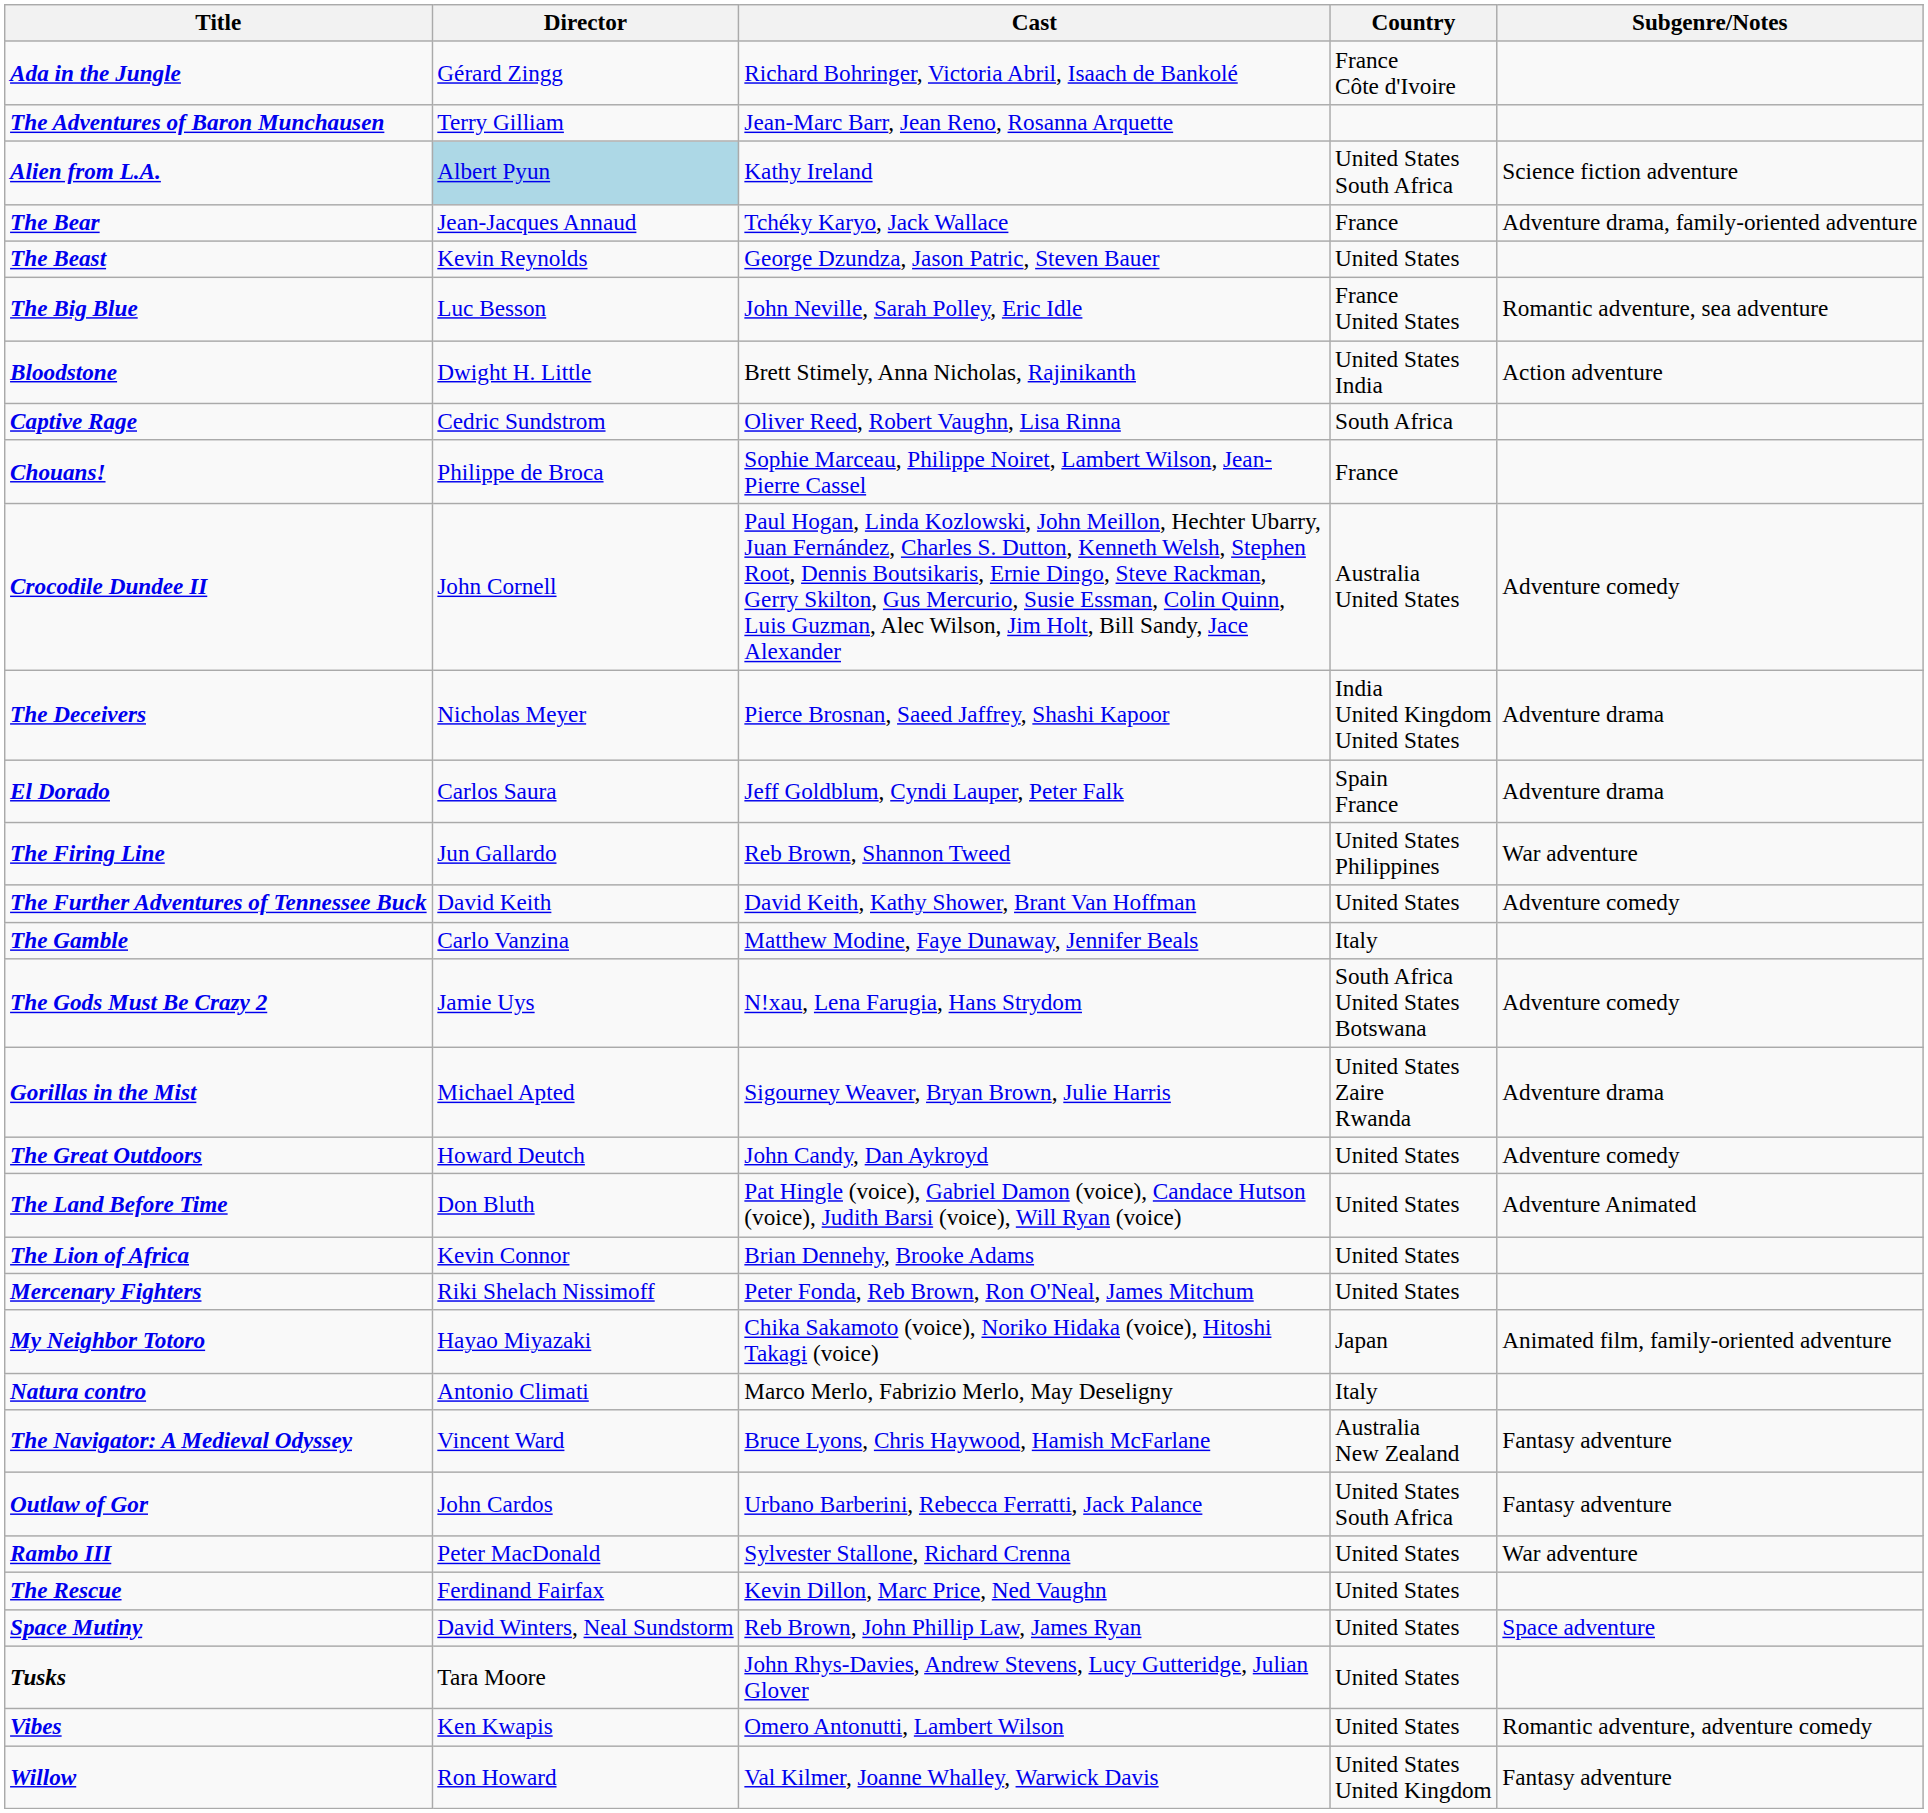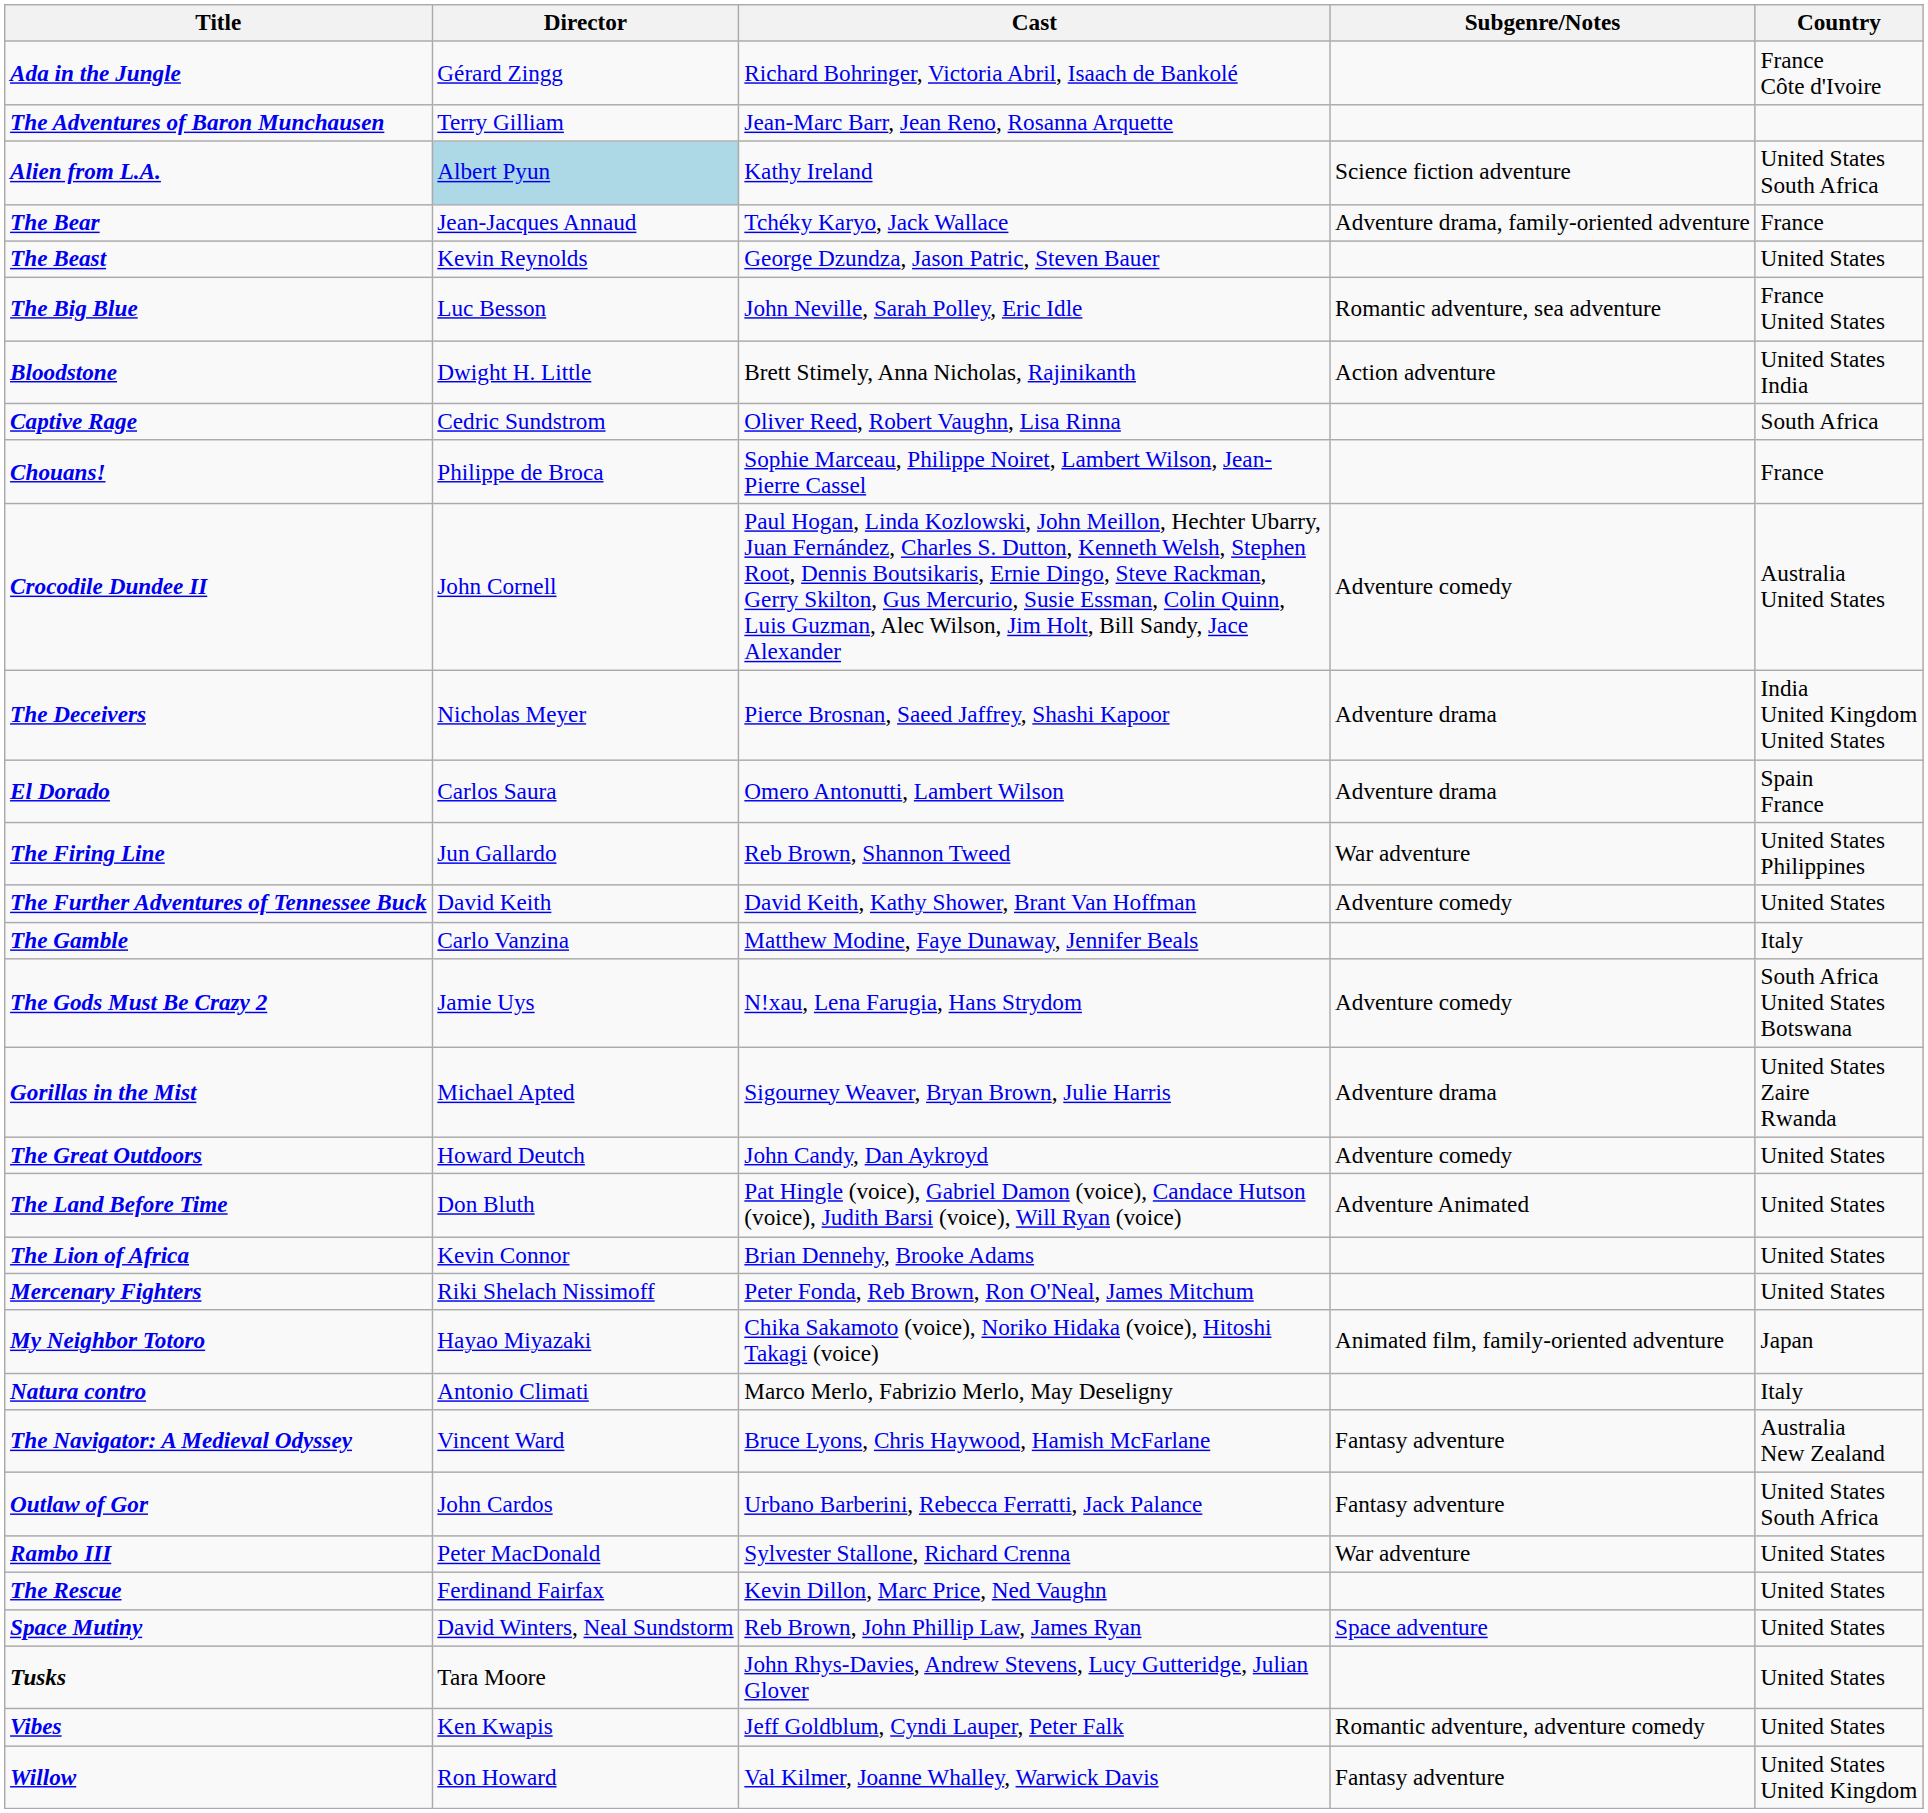columns swapped: Country <-> Subgenre/Notes
El Dorado | Cast: Jeff Goldblum, Cyndi Lauper, Peter Falk -> Omero Antonutti, Lambert Wilson
Vibes | Cast: Omero Antonutti, Lambert Wilson -> Jeff Goldblum, Cyndi Lauper, Peter Falk
